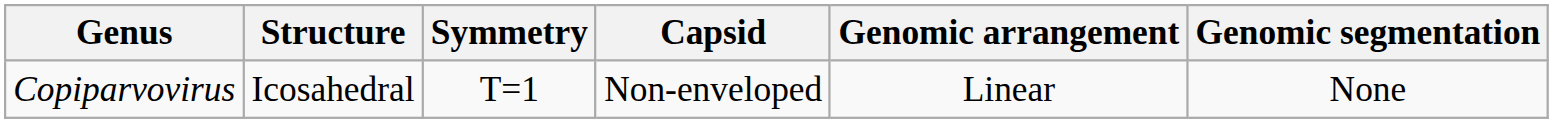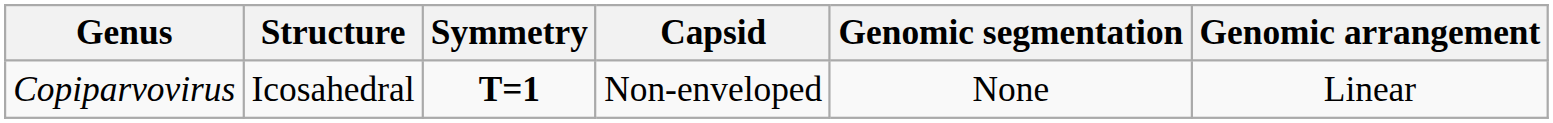columns swapped: Genomic arrangement <-> Genomic segmentation
Copiparvovirus | Symmetry: normal -> bold
